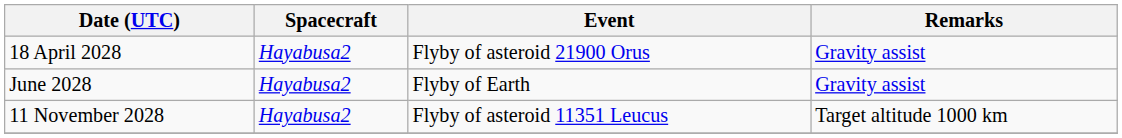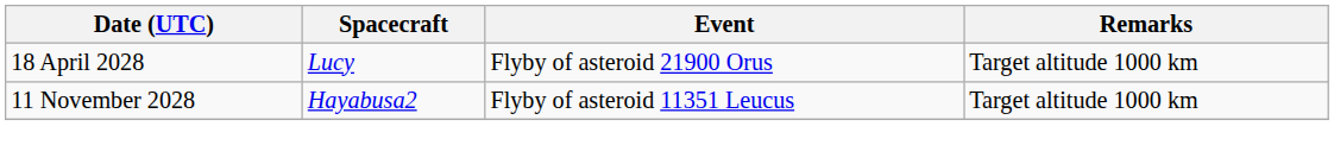18 April 2028 | Spacecraft: Hayabusa2 -> Lucy
18 April 2028 | Remarks: Gravity assist -> Target altitude 1000 km
- row: June 2028 | Hayabusa2 | Flyby of Earth | Gravity assist
